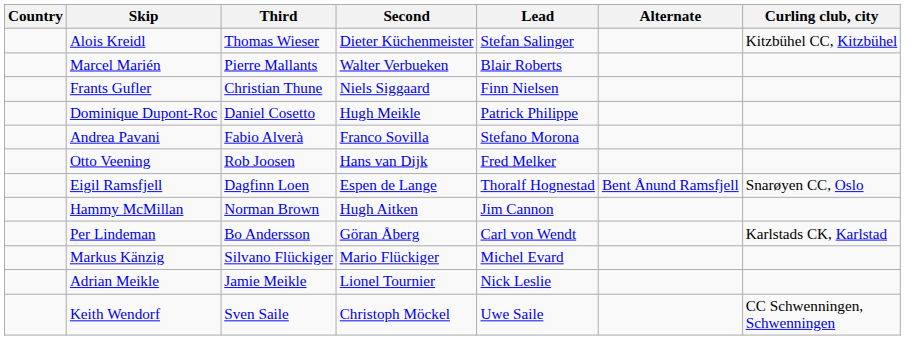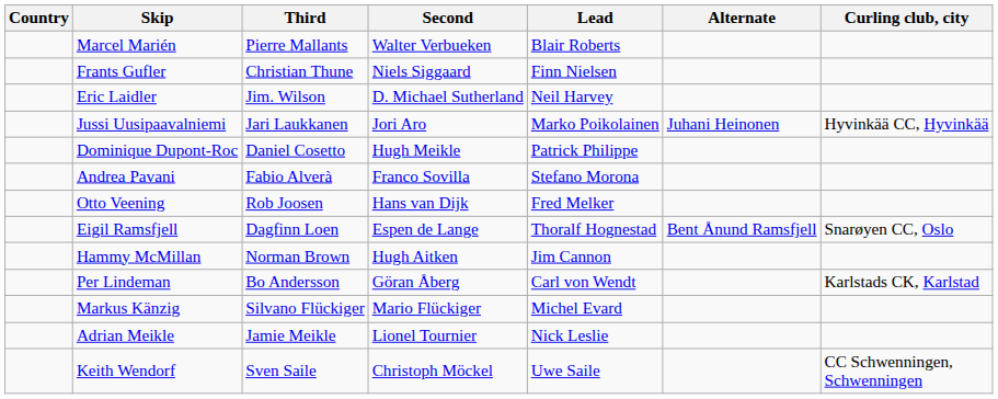- row: Alois Kreidl | Thomas Wieser | Dieter Küchenmeister | Stefan Salinger | Kitzbühel CC, Kitzbühel
+ row: Eric Laidler | Jim. Wilson | D. Michael Sutherland | Neil Harvey
+ row: Jussi Uusipaavalniemi | Jari Laukkanen | Jori Aro | Marko Poikolainen | Juhani Heinonen | Hyvinkää CC, Hyvinkää
